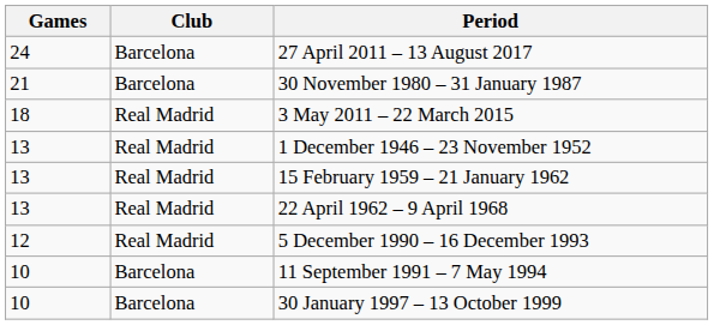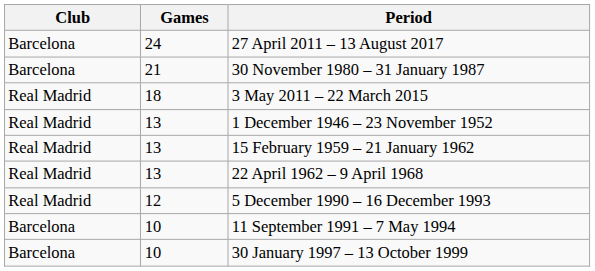columns swapped: Games <-> Club
